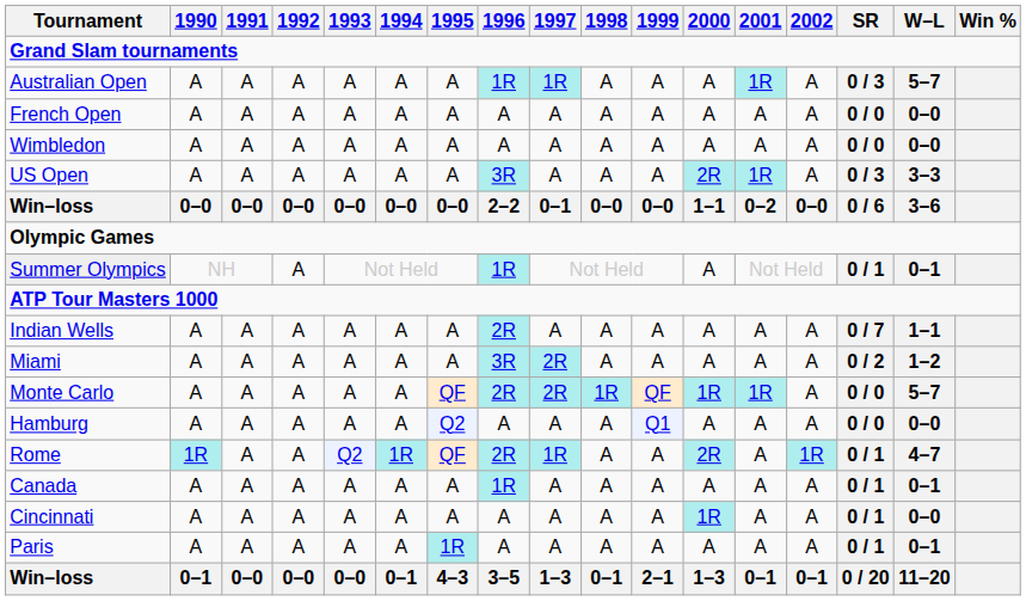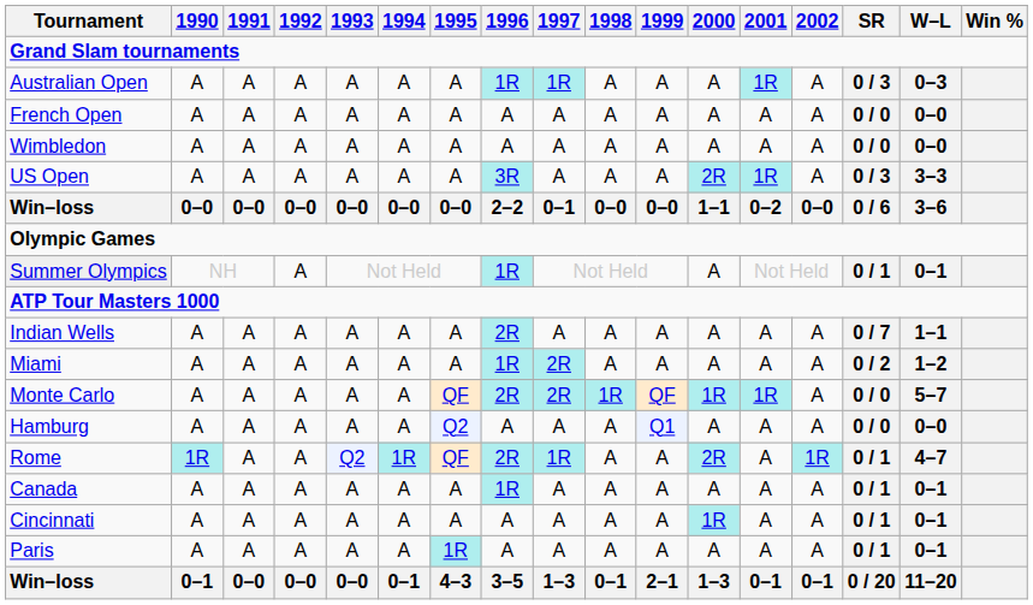Australian Open | W–L: 5–7 -> 0–3
Miami | 1996: 3R -> 1R
Cincinnati | W–L: 0–0 -> 0–1
